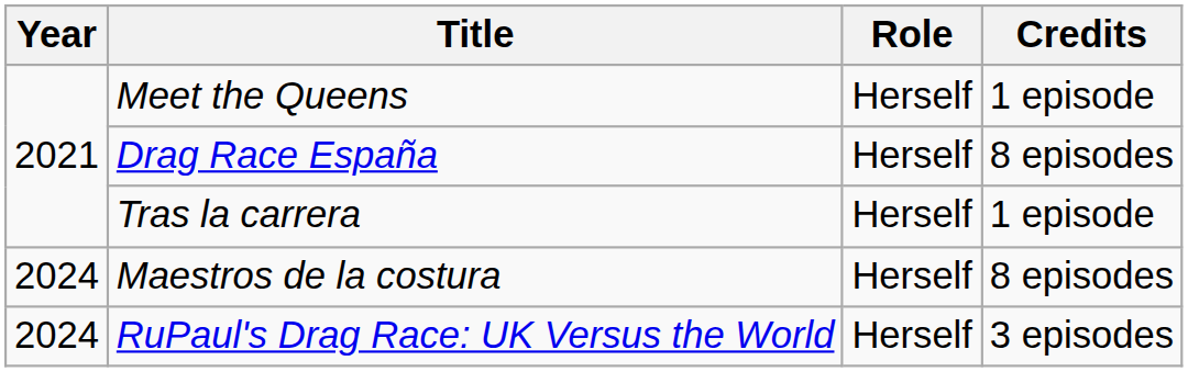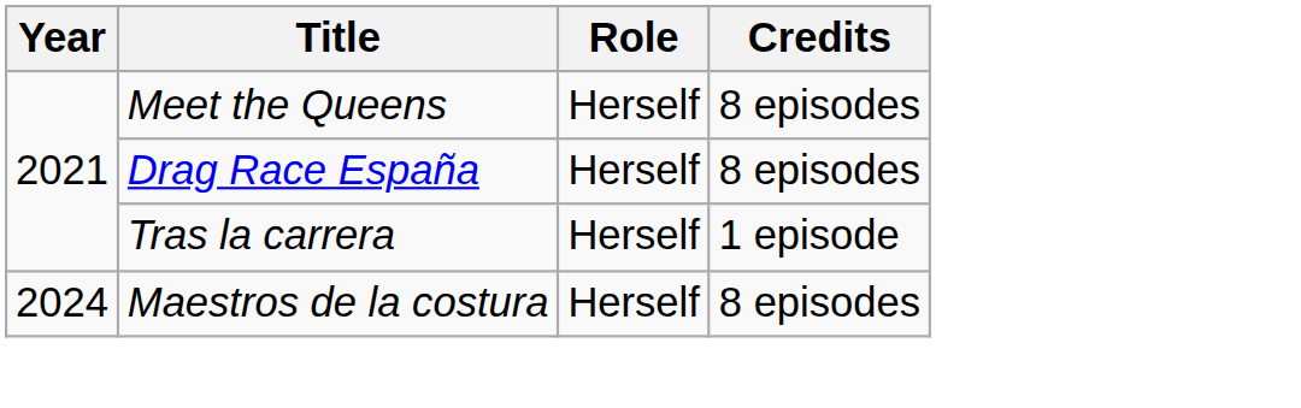Meet the Queens | Credits: 1 episode -> 8 episodes
- row: 2024 | RuPaul's Drag Race: UK Versus the World | Herself | 3 episodes
